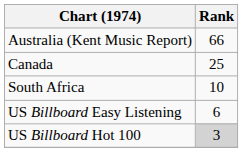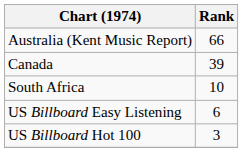Canada | Rank: 25 -> 39
US Billboard Hot 100 | Rank: lightgrey background -> no background
